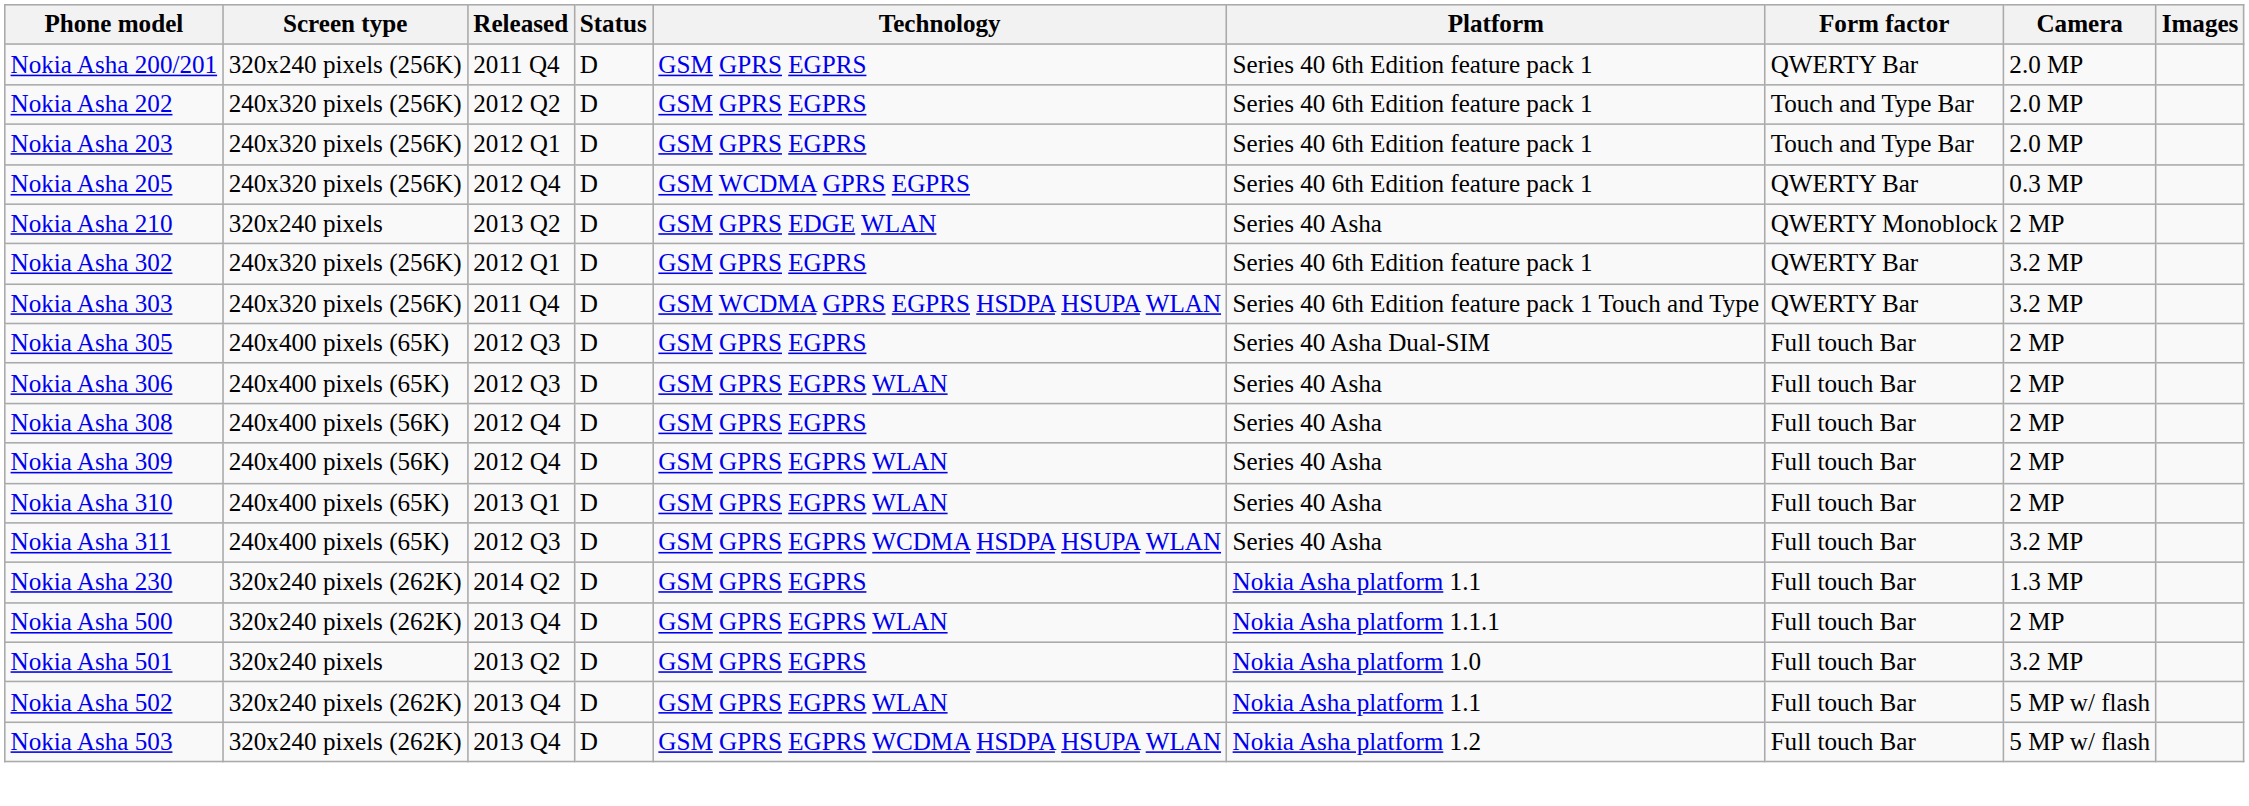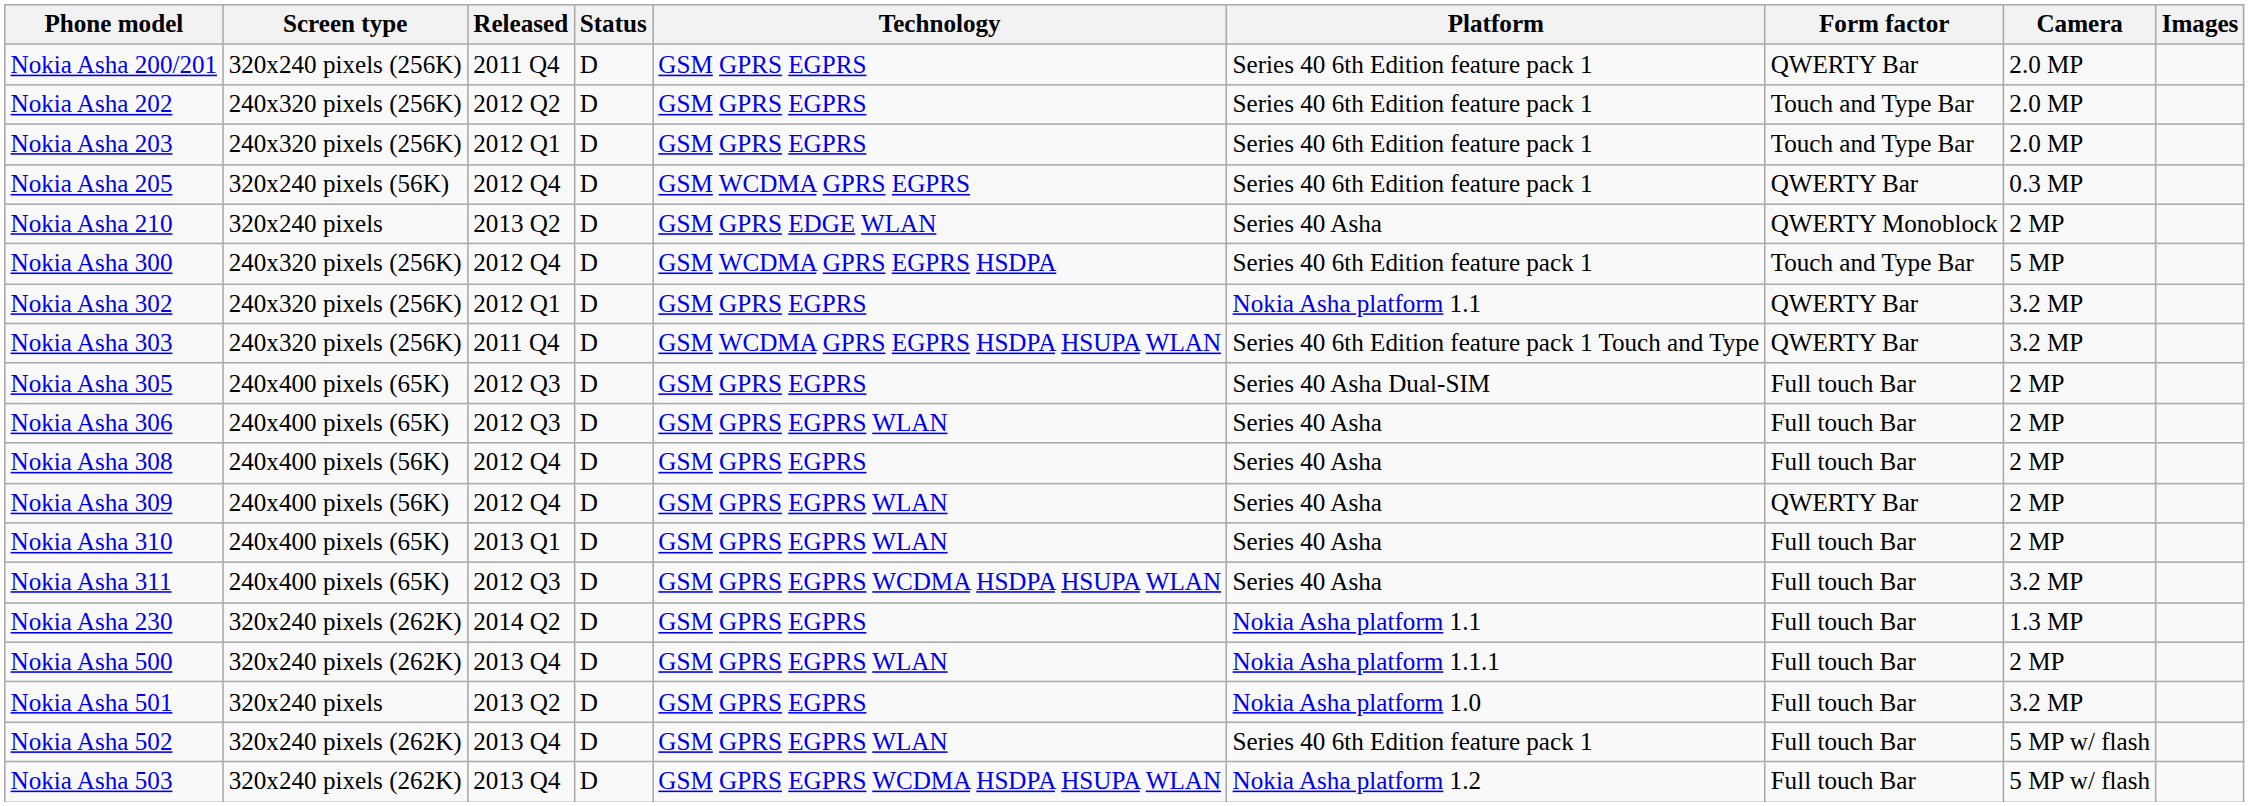Nokia Asha 205 | Screen type: 240x320 pixels (256K) -> 320x240 pixels (56K)
+ row: Nokia Asha 300 | 240x320 pixels (256K) | 2012 Q4 | D | GSM WCDMA GPRS EGPRS HSDPA | Series 40 6th Edition feature pack 1 | Touch and Type Bar | 5 MP
Nokia Asha 302 | Platform: Series 40 6th Edition feature pack 1 -> Nokia Asha platform 1.1
Nokia Asha 309 | Form factor: Full touch Bar -> QWERTY Bar
Nokia Asha 502 | Platform: Nokia Asha platform 1.1 -> Series 40 6th Edition feature pack 1
